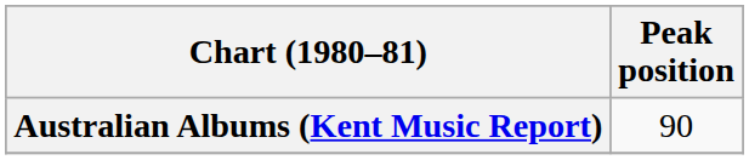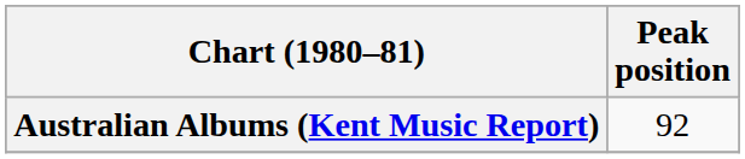Australian Albums (Kent Music Report) | Peak position: 90 -> 92
